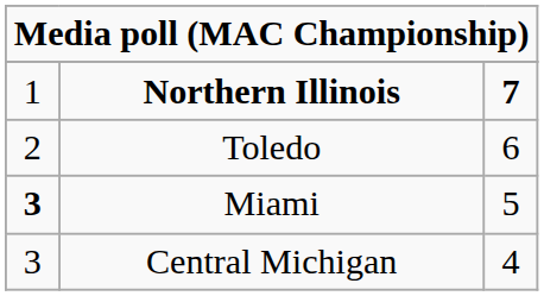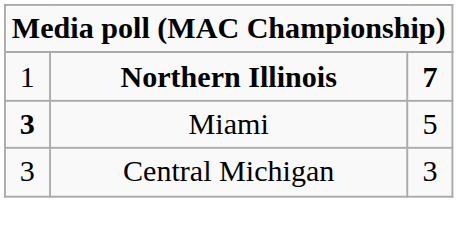- row: 2 | Toledo | 6
Central Michigan | column 3: 4 -> 3
